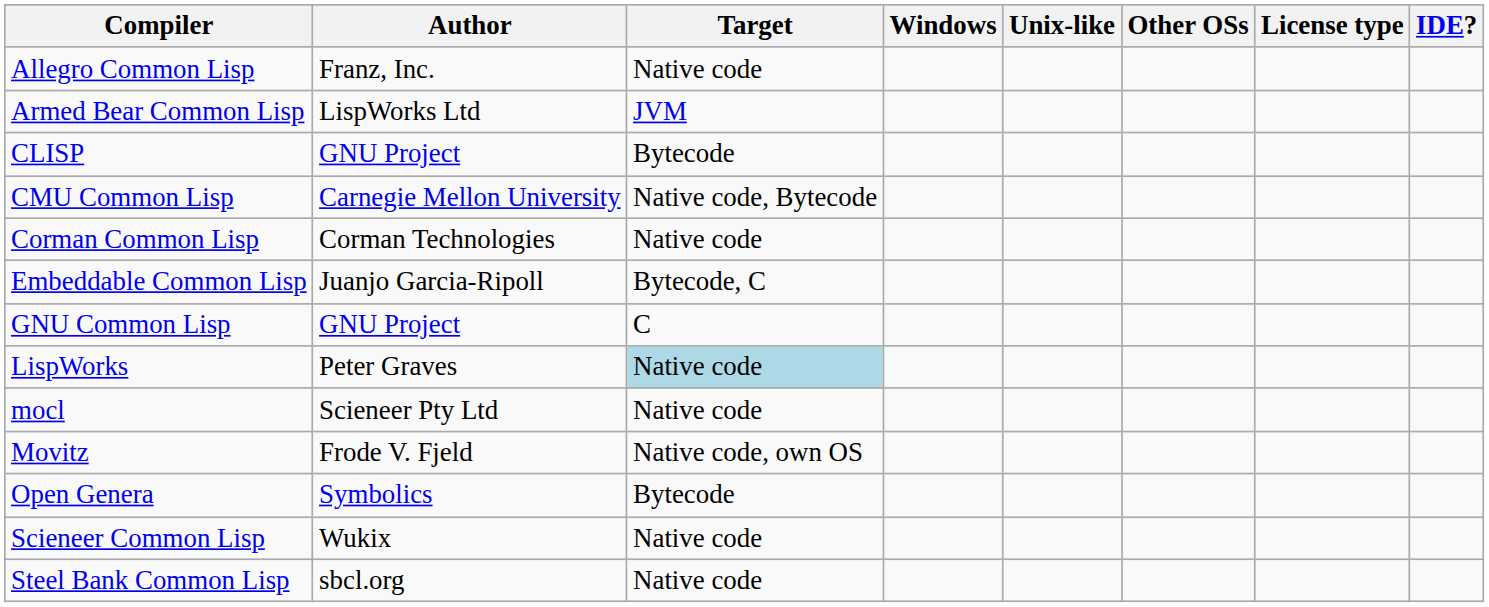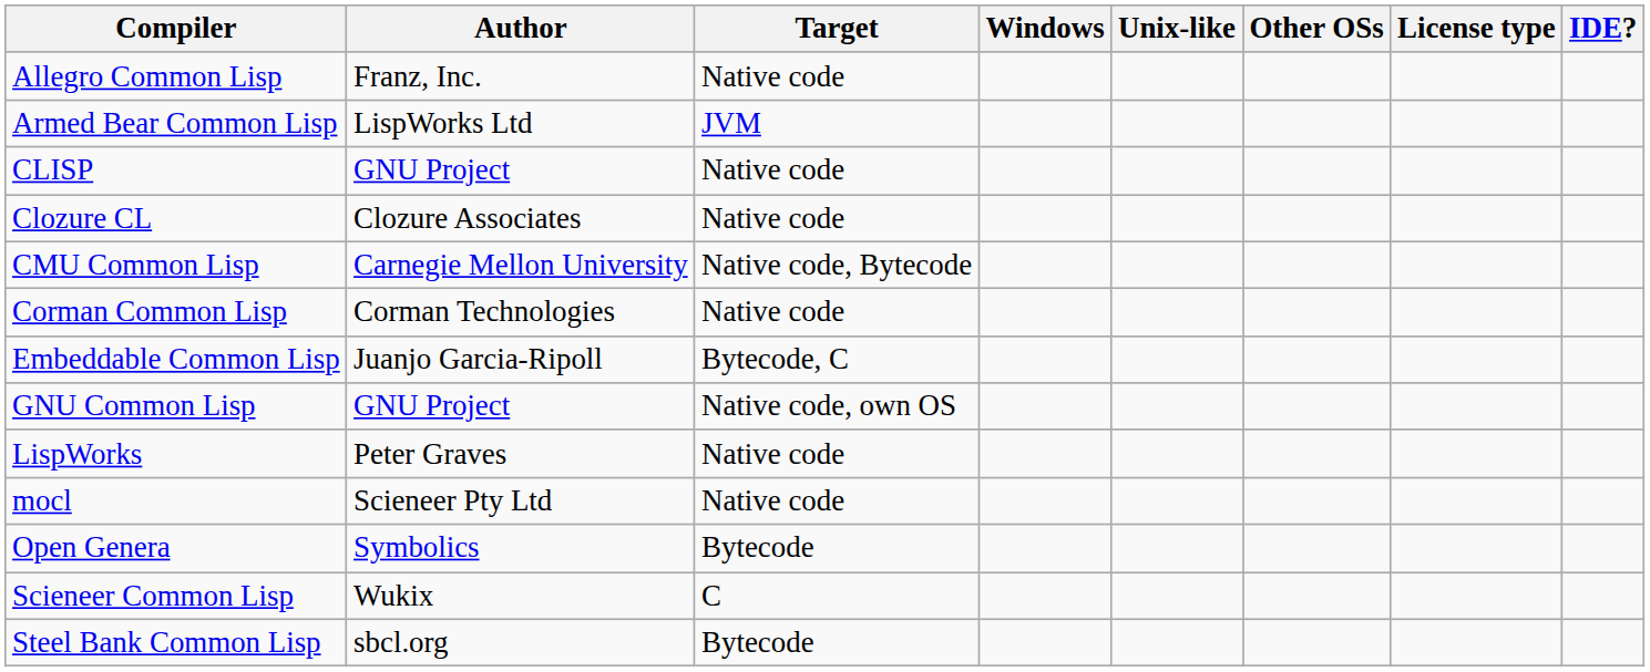CLISP | Target: Bytecode -> Native code
+ row: Clozure CL | Clozure Associates | Native code
GNU Common Lisp | Target: C -> Native code, own OS
LispWorks | Target: lightblue background -> no background
- row: Movitz | Frode V. Fjeld | Native code, own OS
Scieneer Common Lisp | Target: Native code -> C
Steel Bank Common Lisp | Target: Native code -> Bytecode
